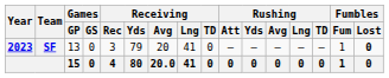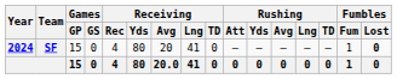SF | Year: 2023 -> 2024
SF | Games / GP: 13 -> 15
SF | Receiving / Rec: 3 -> 4
SF | Receiving / Yds: 79 -> 80
